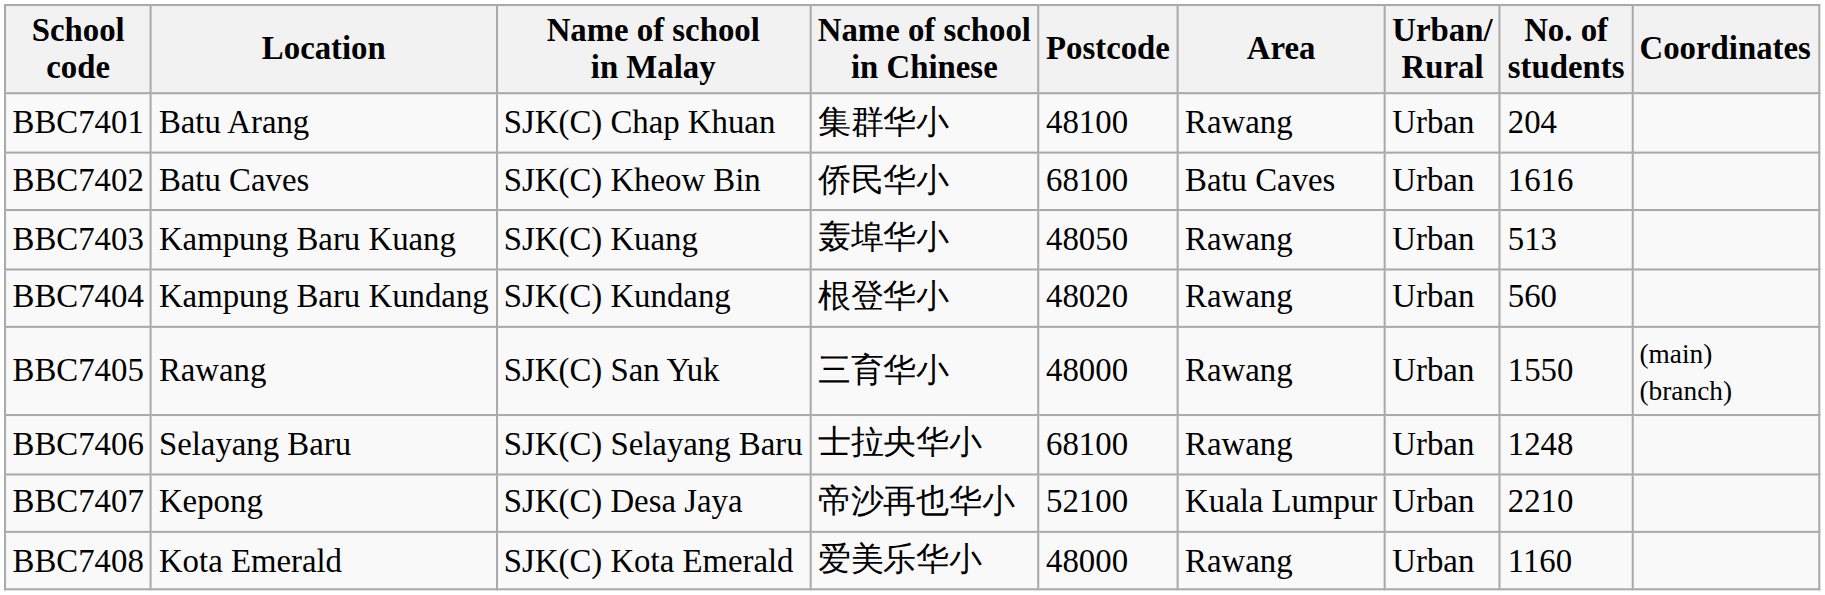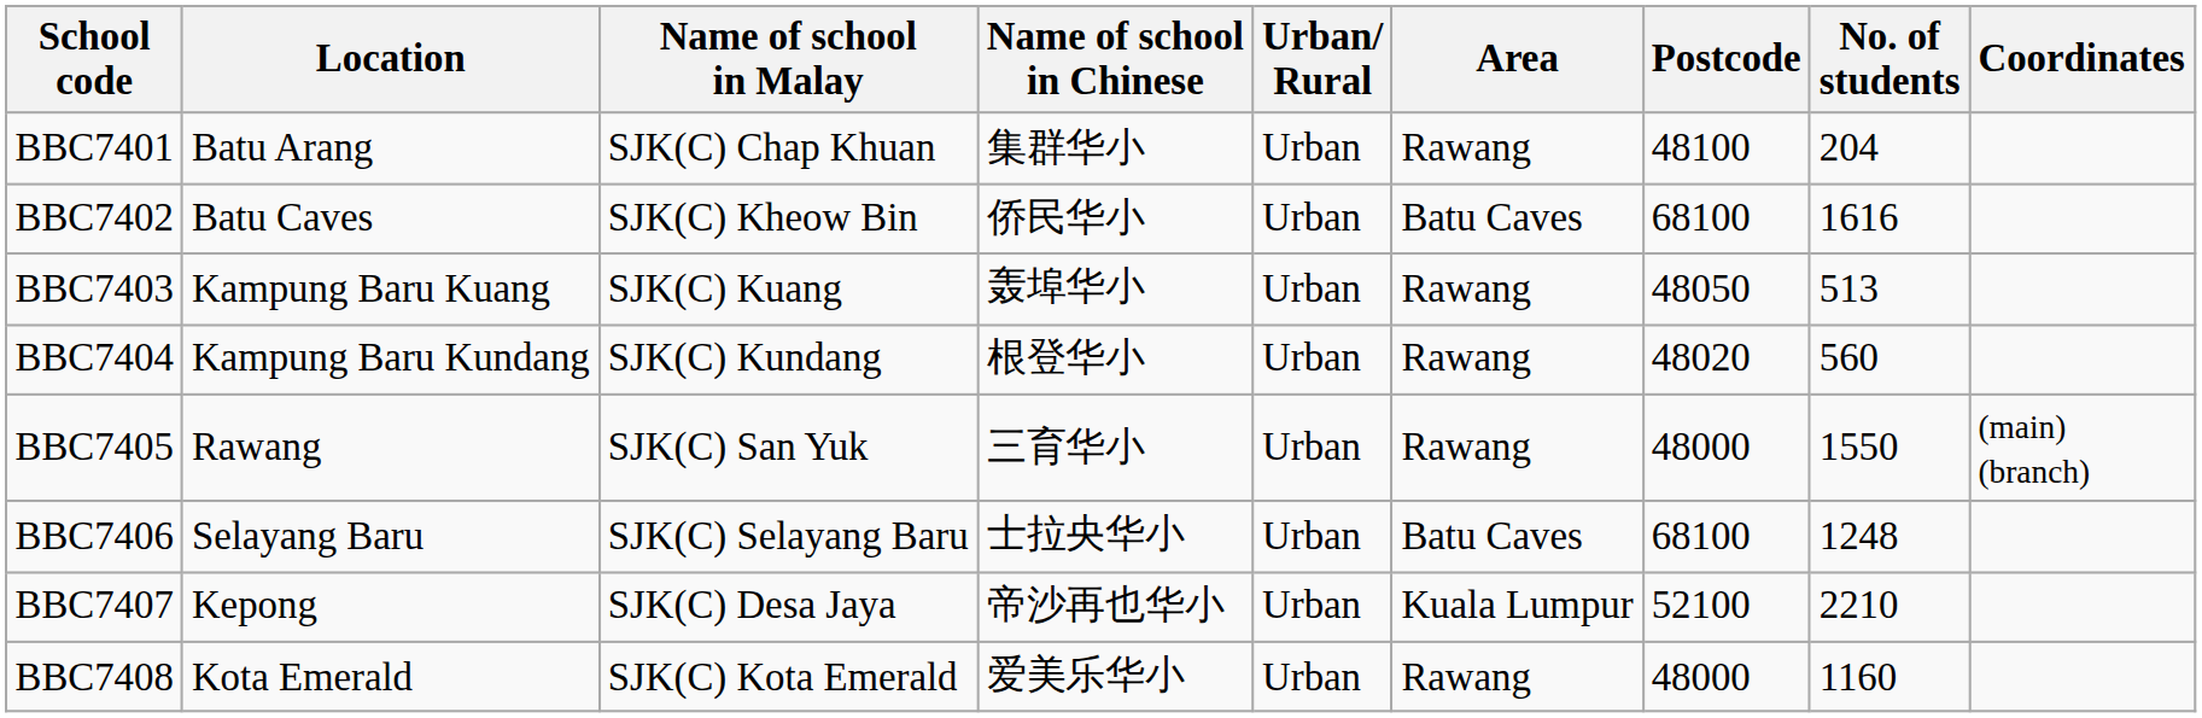columns swapped: Postcode <-> Urban/ Rural
BBC7406 | Area: Rawang -> Batu Caves
